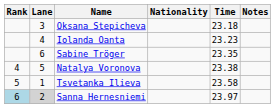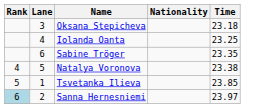- column: Notes
Iolanda Oanta | Time: 23.23 -> 23.25
Tsvetanka Ilieva | Time: 23.58 -> 23.85
Sanna Hernesniemi | Lane: lightgrey background -> no background
